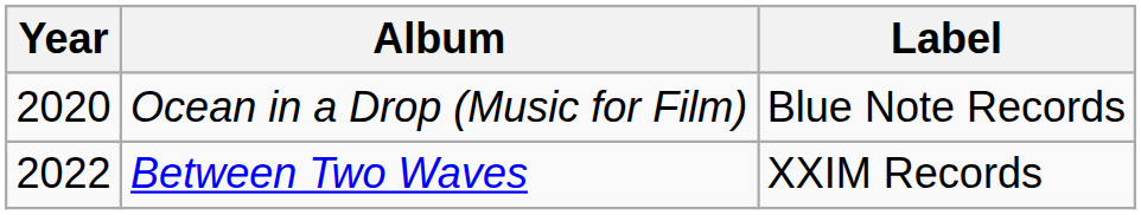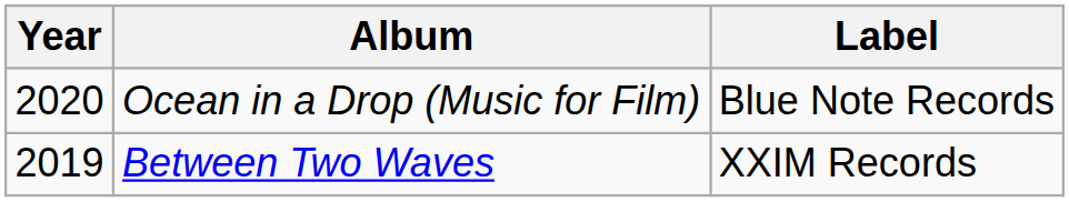Between Two Waves | Year: 2022 -> 2019
